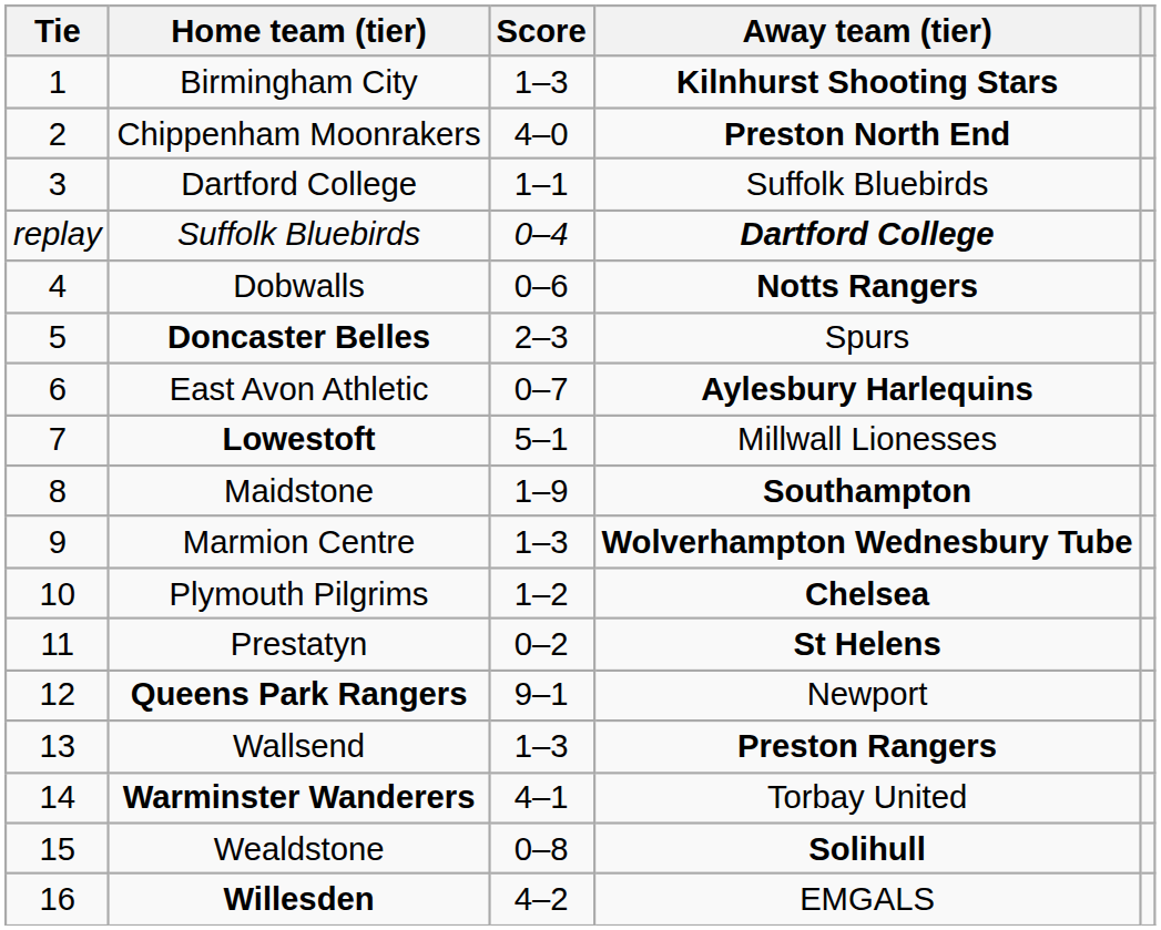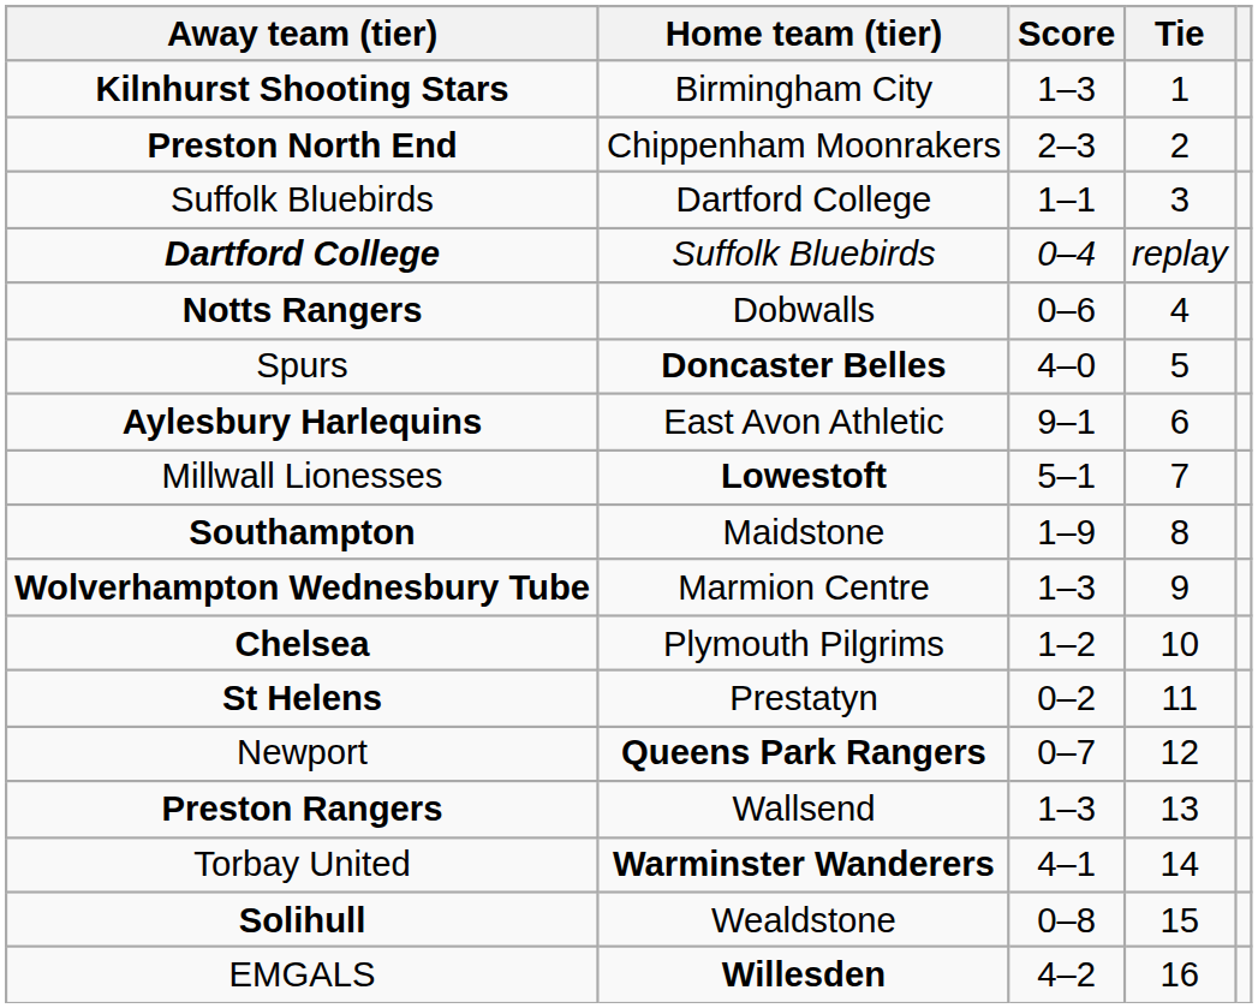columns swapped: Tie <-> Away team (tier)
Chippenham Moonrakers | Score: 4–0 -> 2–3
Doncaster Belles | Score: 2–3 -> 4–0
East Avon Athletic | Score: 0–7 -> 9–1
Queens Park Rangers | Score: 9–1 -> 0–7
